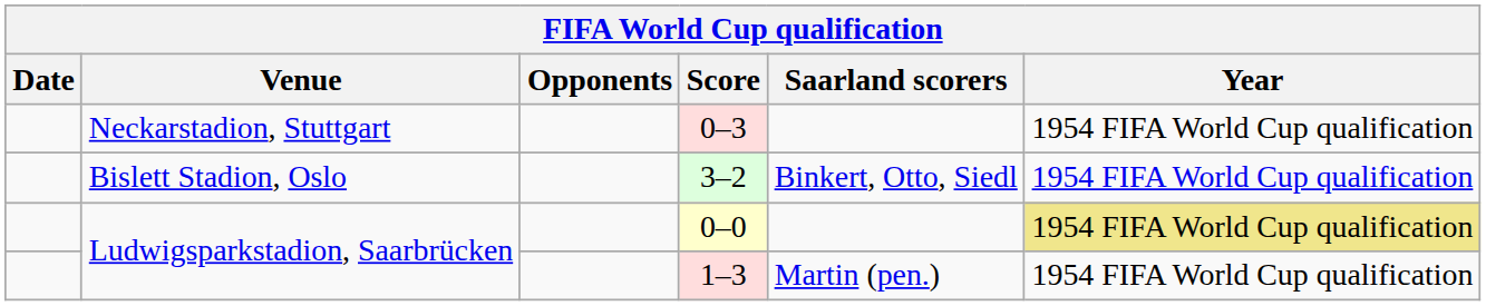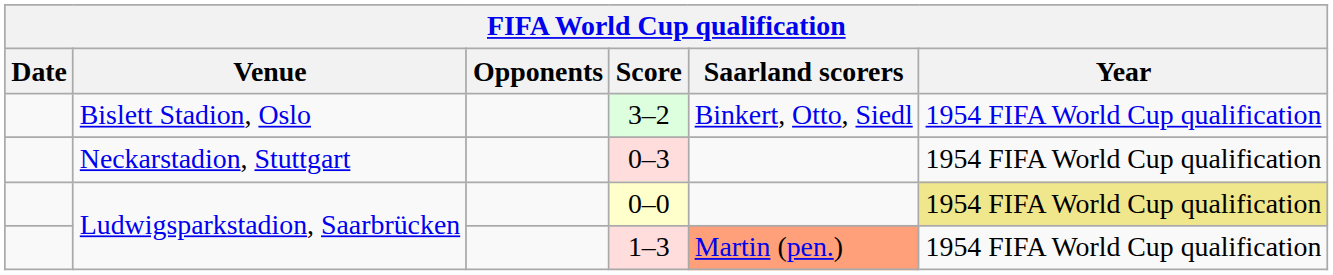rows swapped: 3–2 <-> 0–3
1–3 | Saarland scorers: no background -> lightsalmon background
